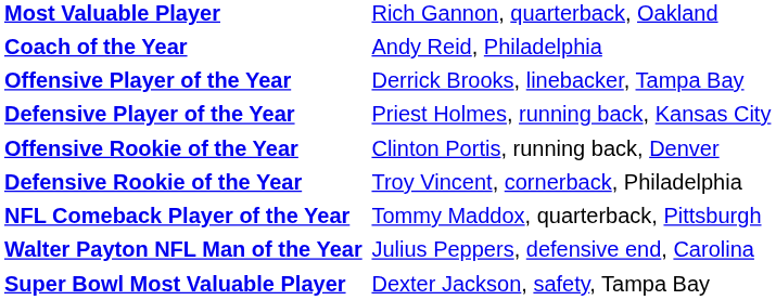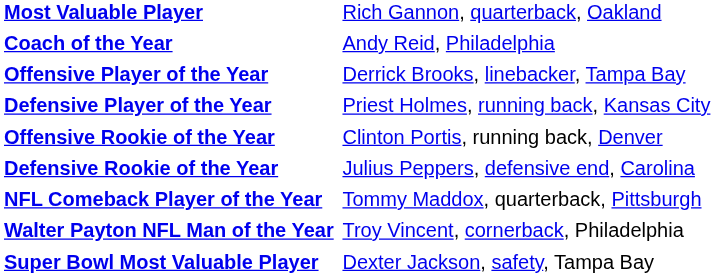Defensive Rookie of the Year | column 2: Troy Vincent, cornerback, Philadelphia -> Julius Peppers, defensive end, Carolina
Walter Payton NFL Man of the Year | column 2: Julius Peppers, defensive end, Carolina -> Troy Vincent, cornerback, Philadelphia
